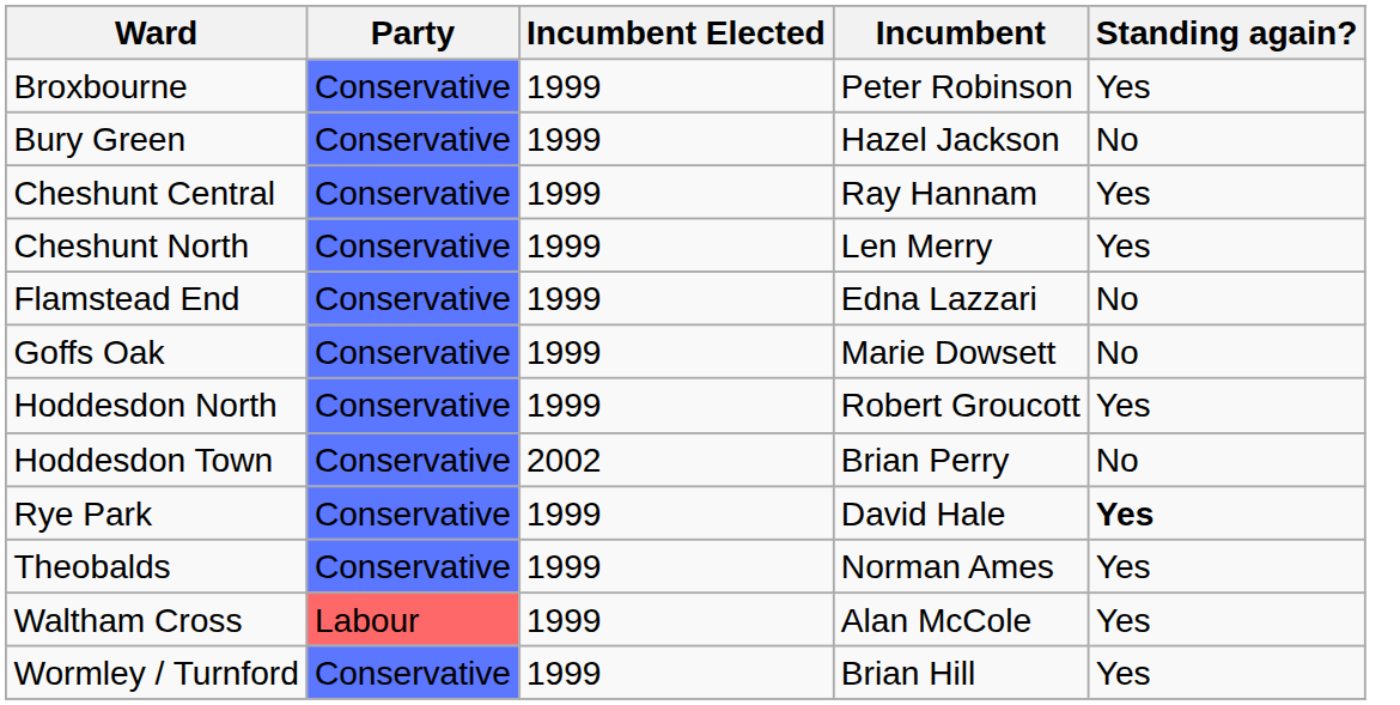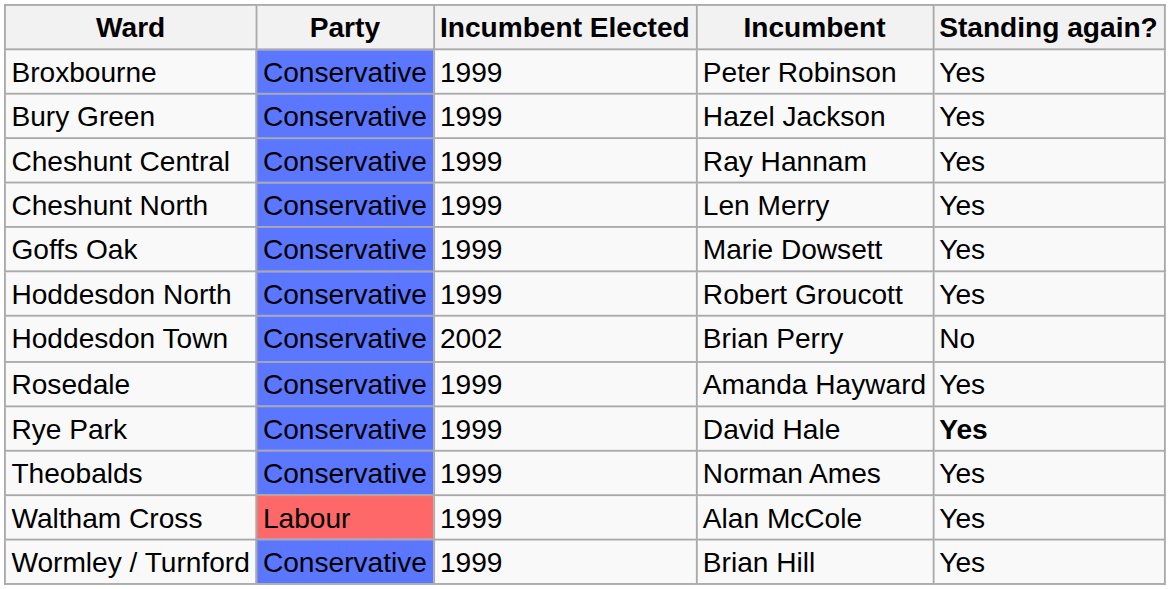Bury Green | Standing again?: No -> Yes
- row: Flamstead End | Conservative | 1999 | Edna Lazzari | No
Goffs Oak | Standing again?: No -> Yes
+ row: Rosedale | Conservative | 1999 | Amanda Hayward | Yes
